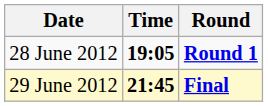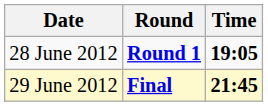columns swapped: Time <-> Round
